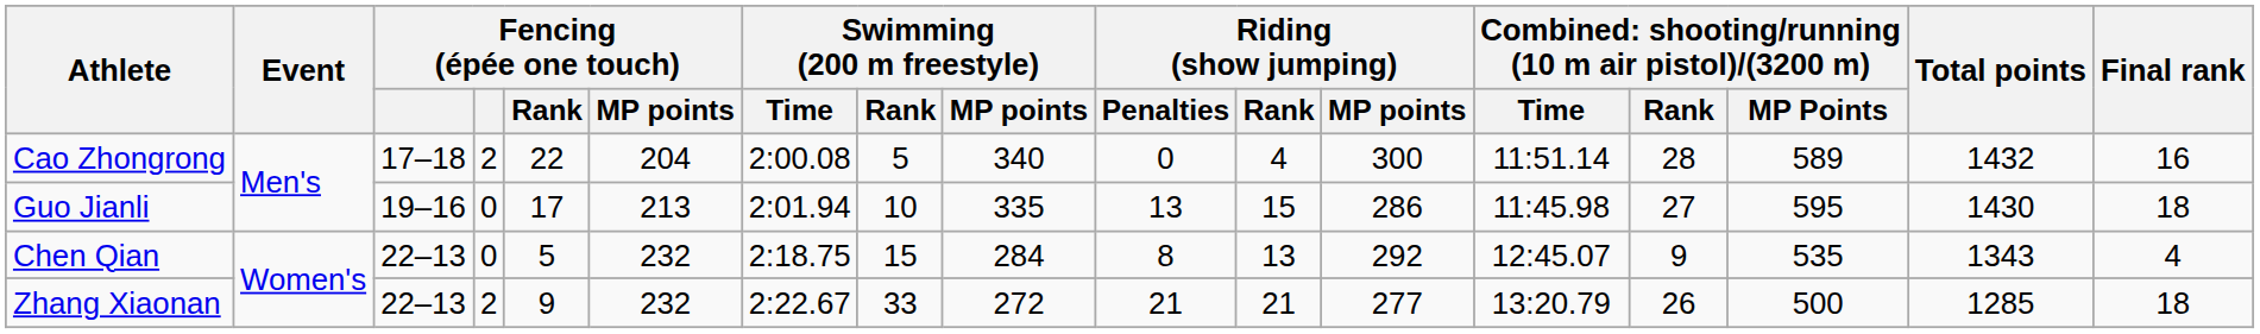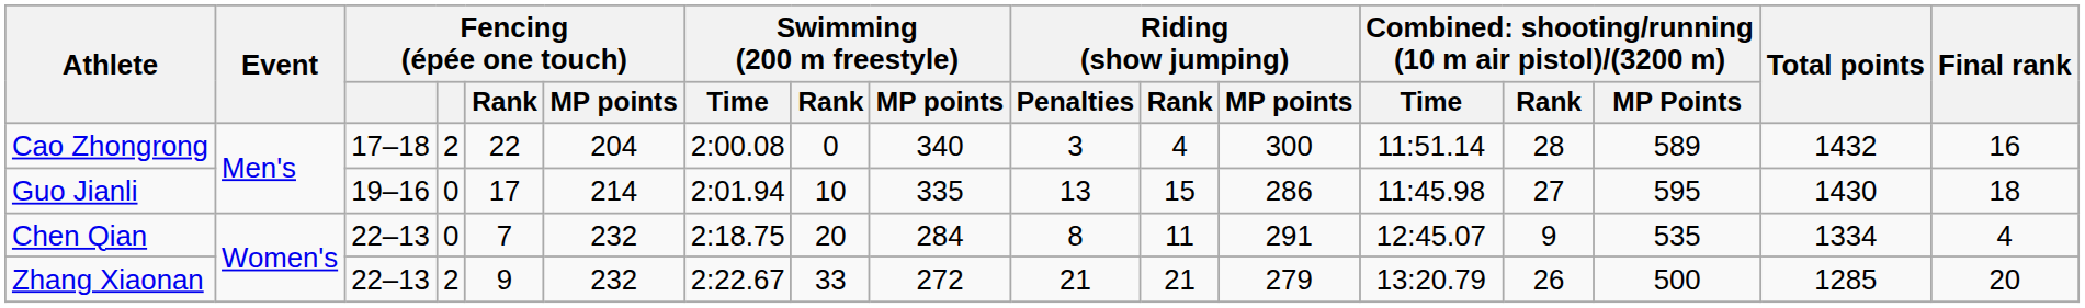Cao Zhongrong | Swimming (200 m freestyle) / Rank: 5 -> 0
Cao Zhongrong | Riding (show jumping) / Penalties: 0 -> 3
Guo Jianli | Fencing (épée one touch) / MP points: 213 -> 214
Chen Qian | Fencing (épée one touch) / Rank: 5 -> 7
Chen Qian | Swimming (200 m freestyle) / Rank: 15 -> 20
Chen Qian | Riding (show jumping) / Rank: 13 -> 11
Chen Qian | Riding (show jumping) / MP points: 292 -> 291
Chen Qian | Total points: 1343 -> 1334
Zhang Xiaonan | Riding (show jumping) / MP points: 277 -> 279
Zhang Xiaonan | Final rank: 18 -> 20
